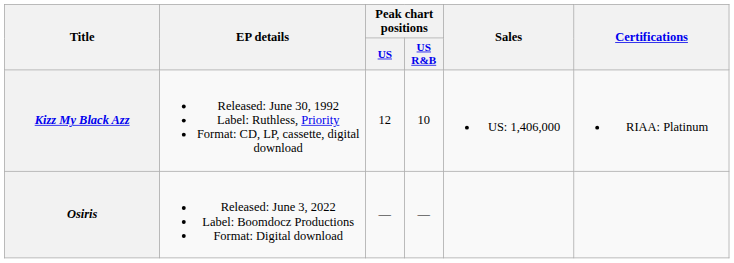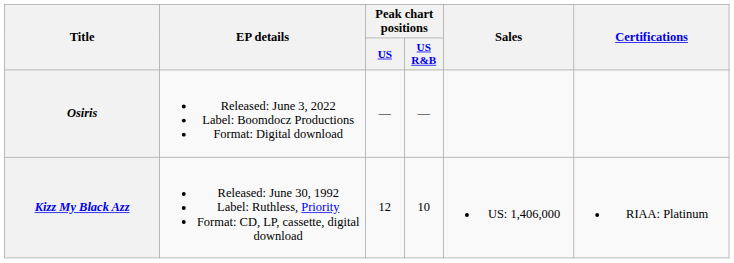rows swapped: Kizz My Black Azz <-> Osiris
